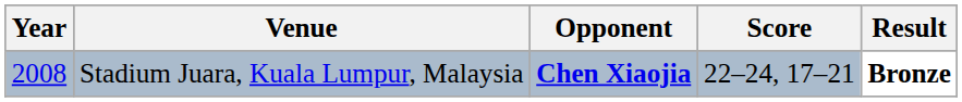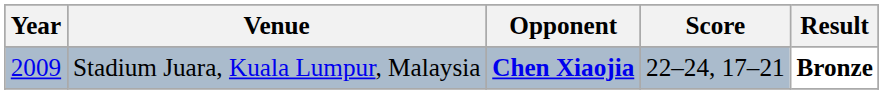Stadium Juara, Kuala Lumpur, Malaysia | Year: 2008 -> 2009
